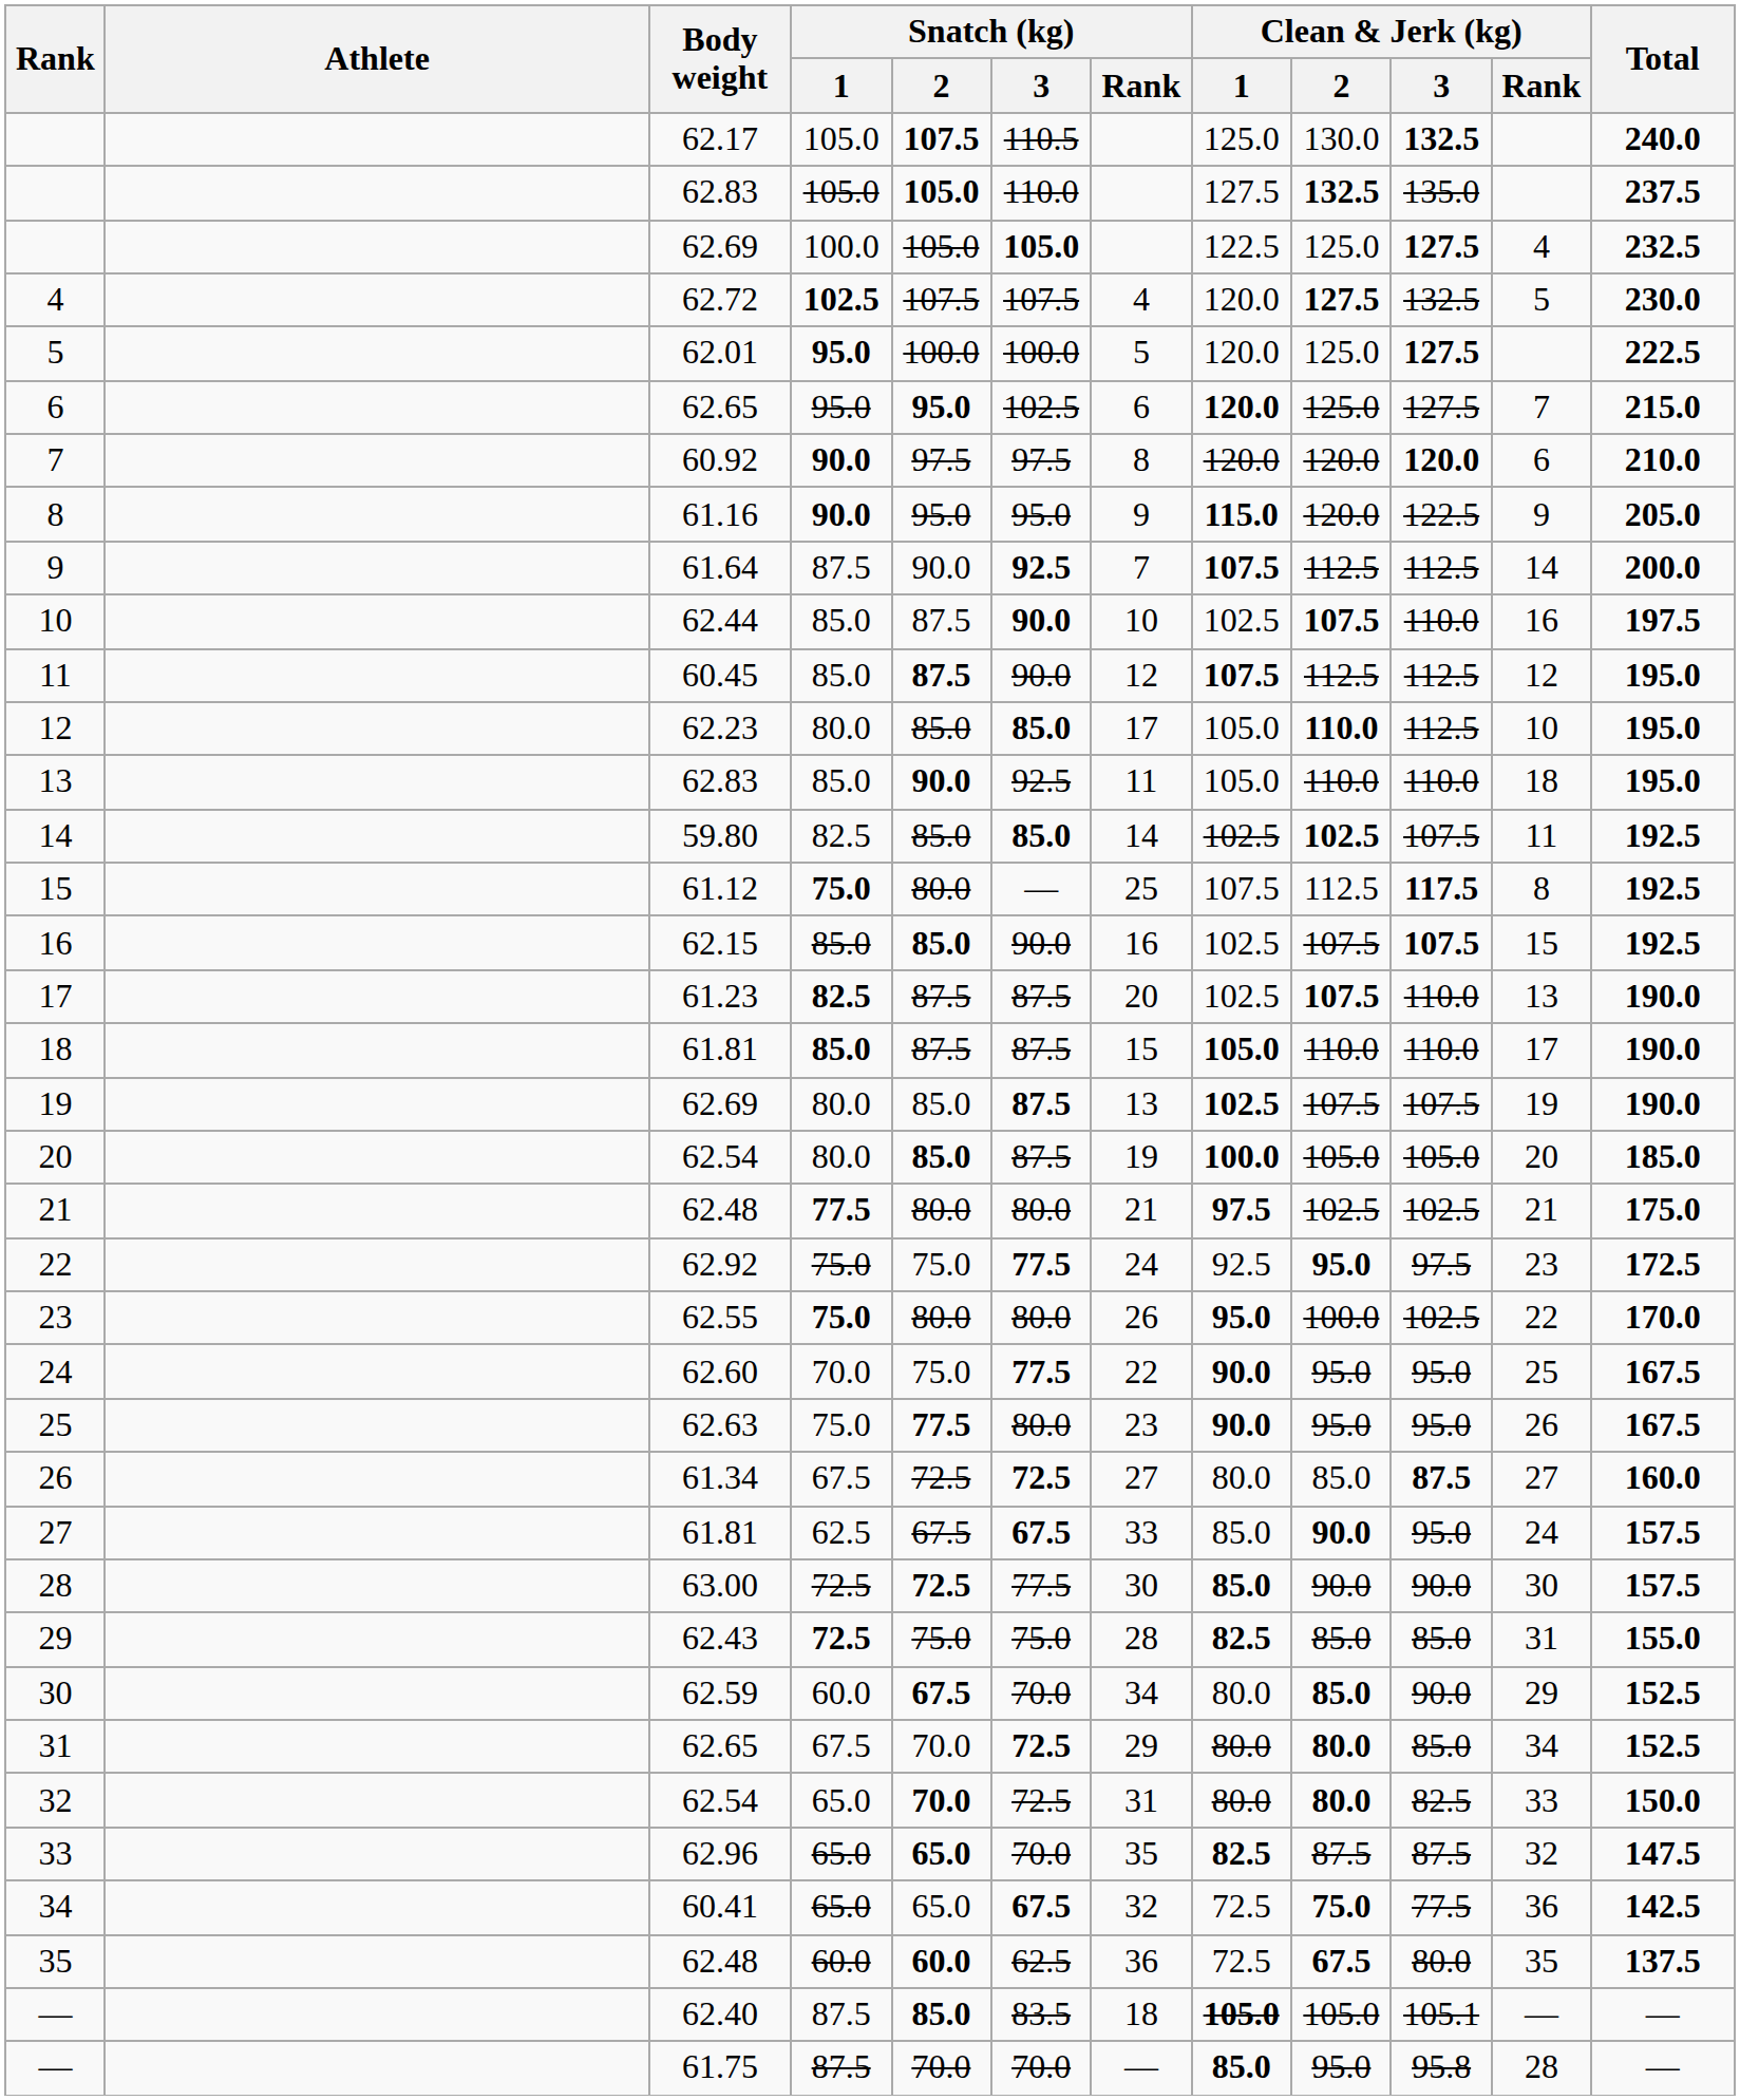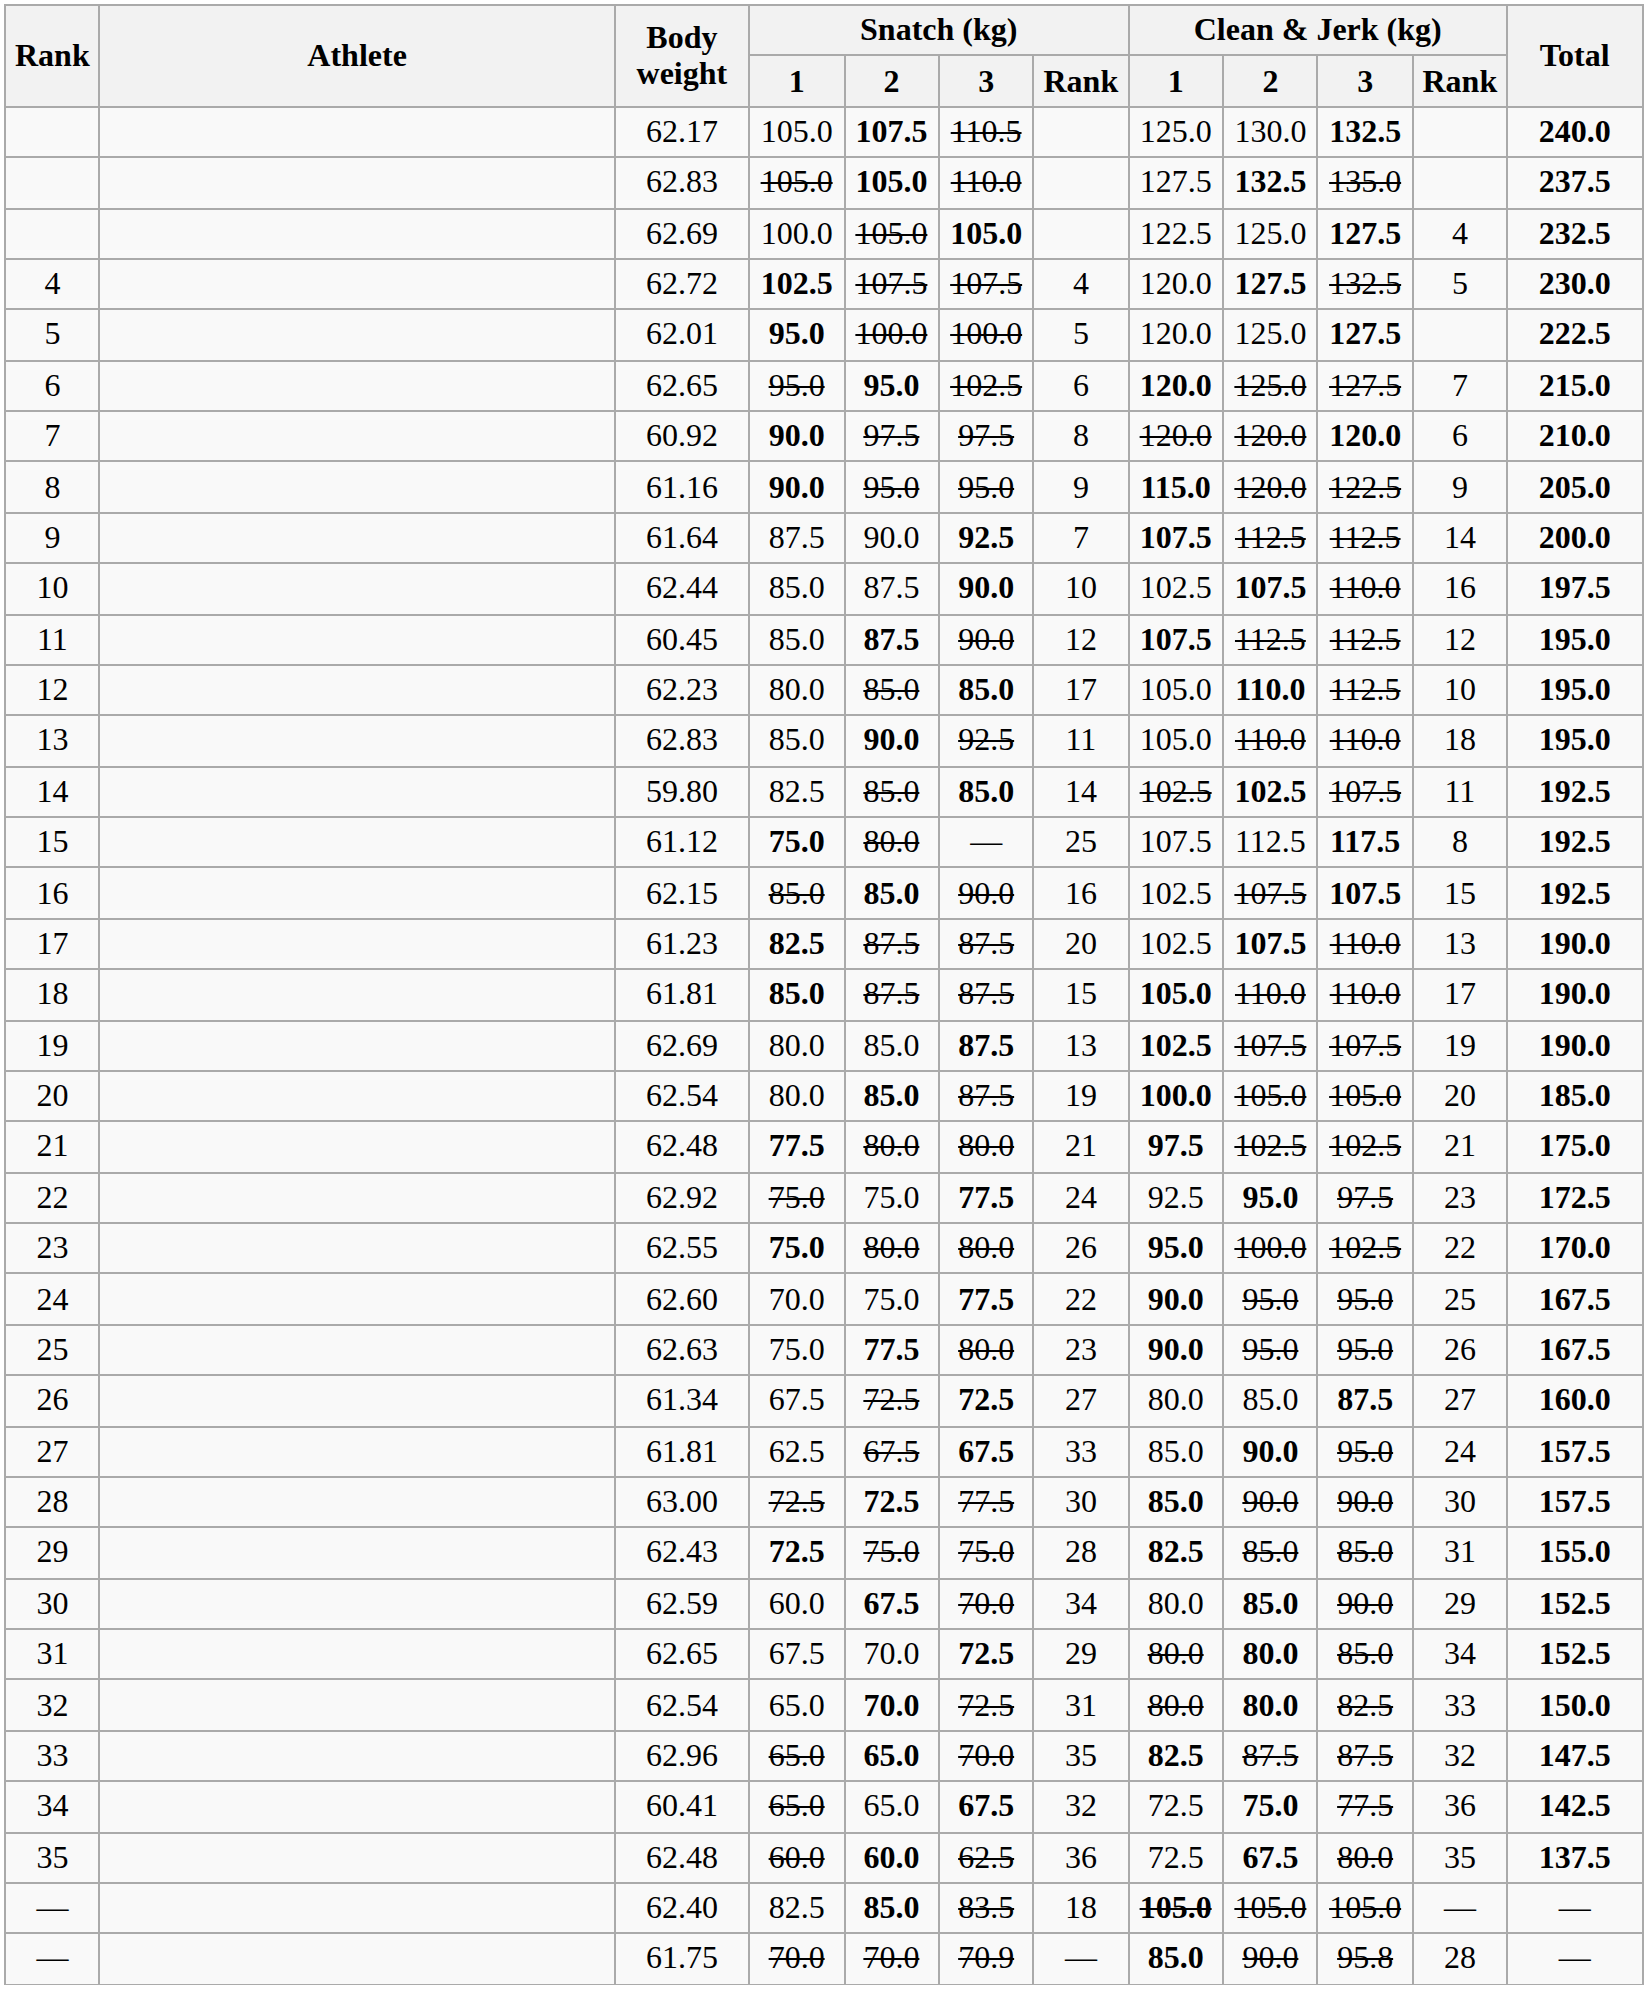— / 62.40 | Snatch (kg) / 1: 87.5 -> 82.5
— / 62.40 | Clean & Jerk (kg) / 3: 105.1 -> 105.0
— / 61.75 | Snatch (kg) / 1: 87.5 -> 70.0
— / 61.75 | Snatch (kg) / 3: 70.0 -> 70.9
— / 61.75 | Clean & Jerk (kg) / 2: 95.0 -> 90.0
